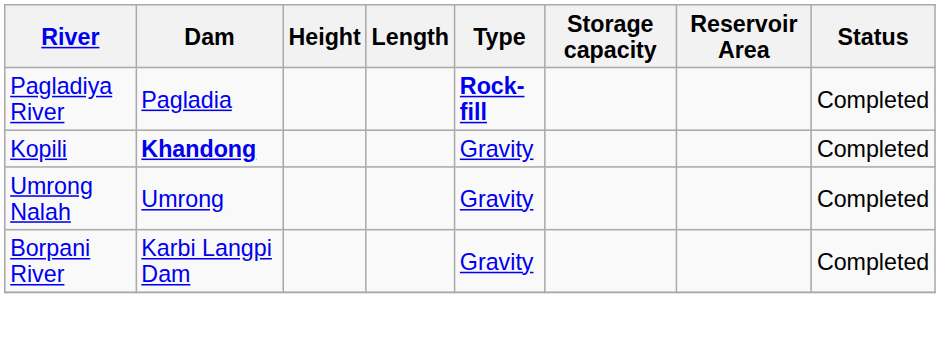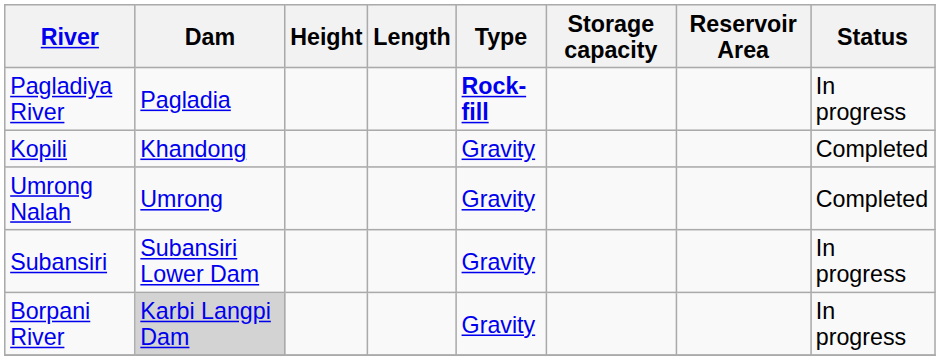Pagladiya River | Status: Completed -> In progress
Kopili | Dam: bold -> normal
+ row: Subansiri | Subansiri Lower Dam | Gravity | In progress
Borpani River | Dam: no background -> lightgrey background
Borpani River | Status: Completed -> In progress
